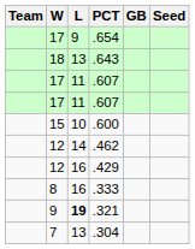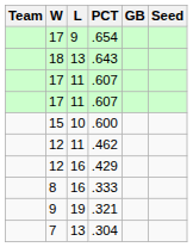.462 | L: 14 -> 11
.321 | L: bold -> normal
